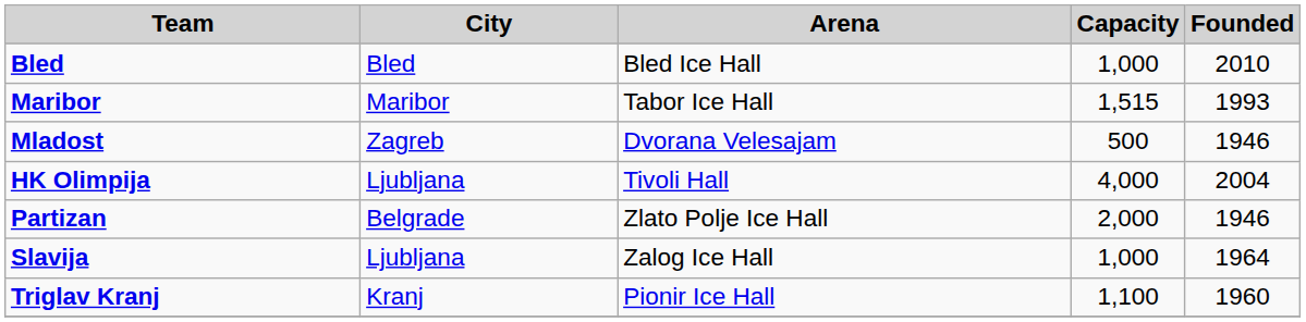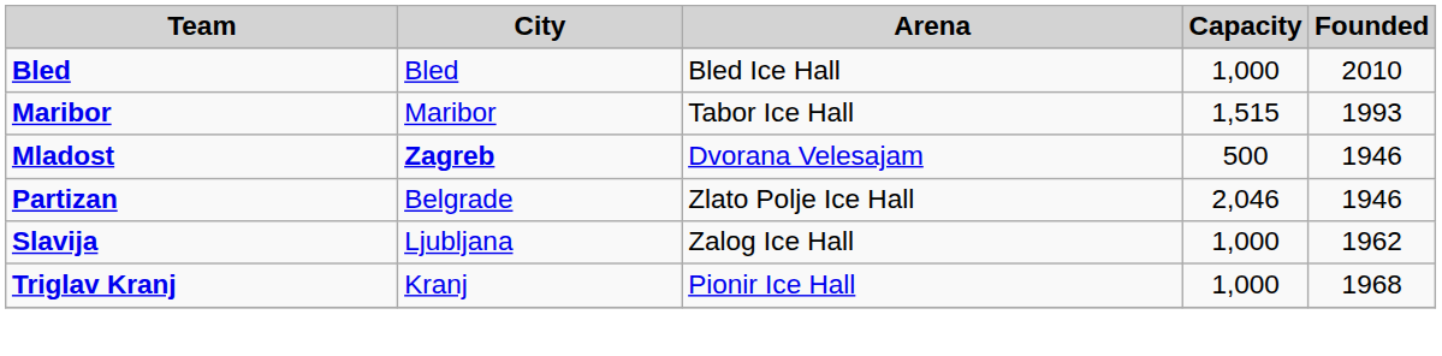Mladost | City: normal -> bold
- row: HK Olimpija | Ljubljana | Tivoli Hall | 4,000 | 2004
Partizan | Capacity: 2,000 -> 2,046
Slavija | Founded: 1964 -> 1962
Triglav Kranj | Capacity: 1,100 -> 1,000
Triglav Kranj | Founded: 1960 -> 1968
